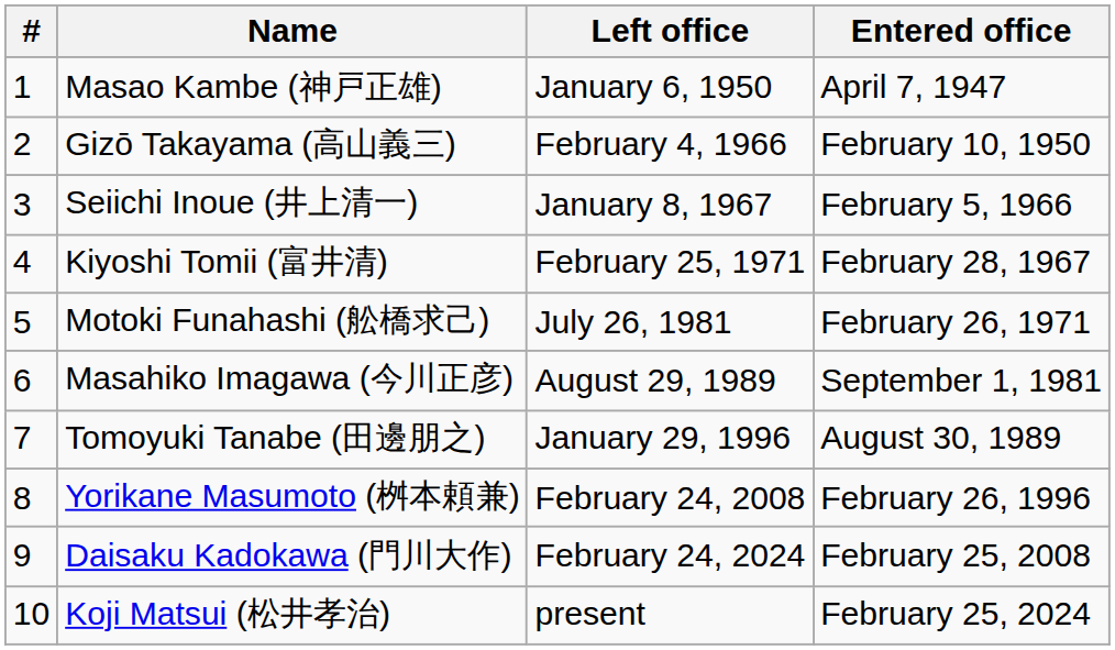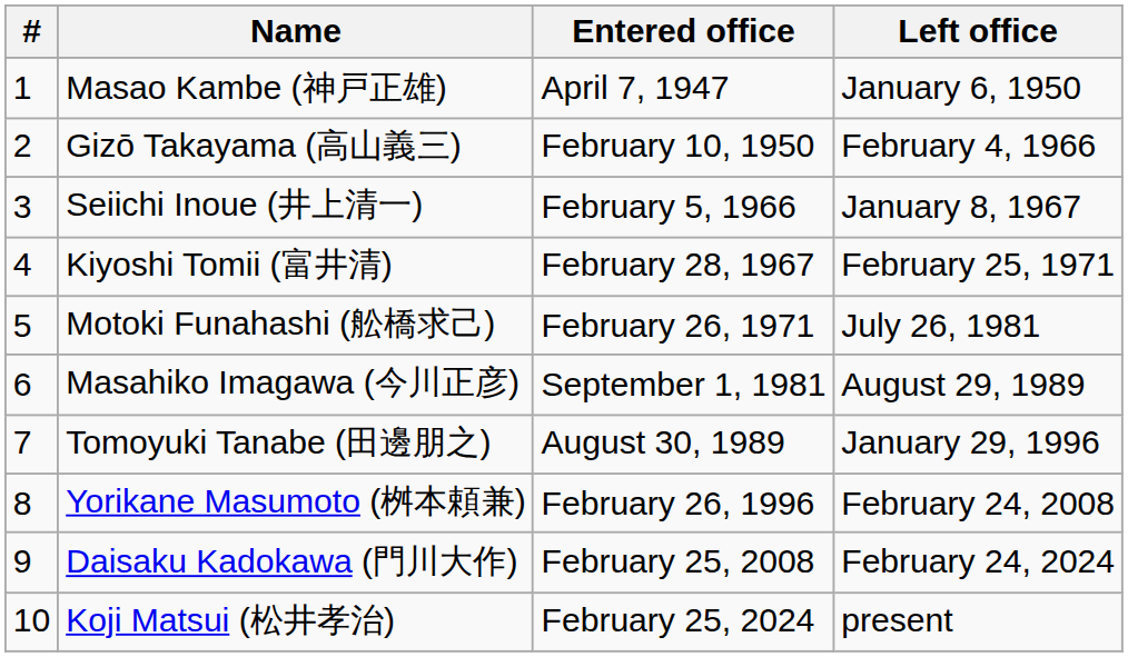columns swapped: Entered office <-> Left office
